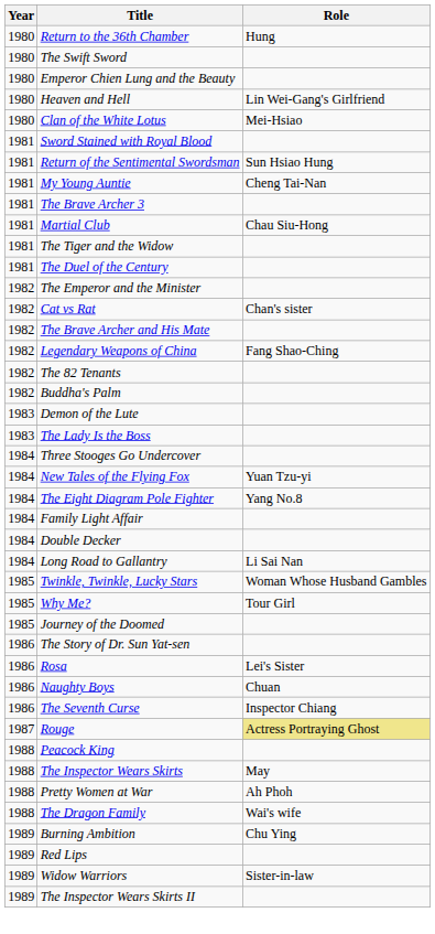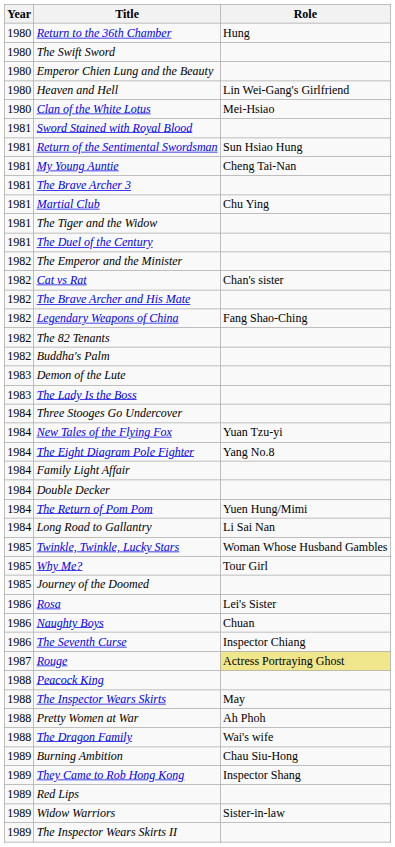Martial Club | Role: Chau Siu-Hong -> Chu Ying
+ row: 1984 | The Return of Pom Pom | Yuen Hung/Mimi
- row: 1986 | The Story of Dr. Sun Yat-sen
Burning Ambition | Role: Chu Ying -> Chau Siu-Hong
+ row: 1989 | They Came to Rob Hong Kong | Inspector Shang
